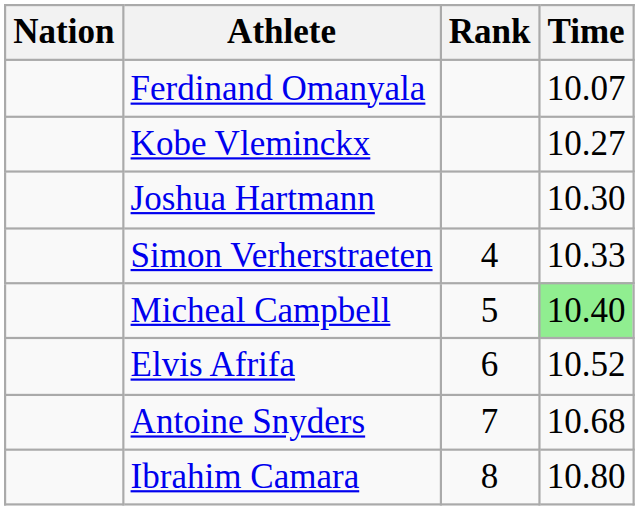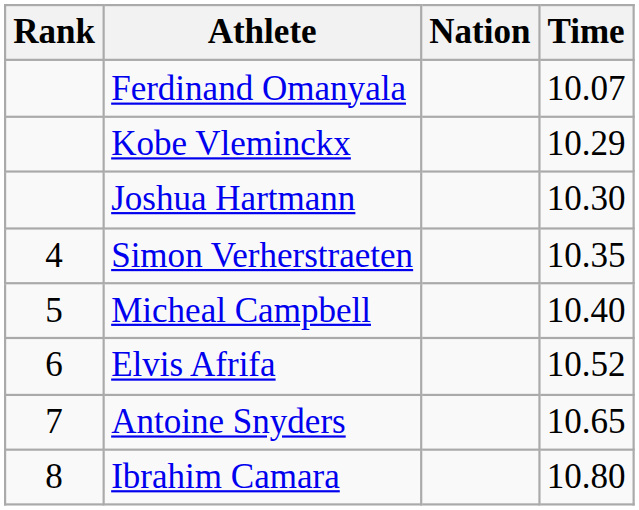columns swapped: Rank <-> Nation
Kobe Vleminckx | Time: 10.27 -> 10.29
Simon Verherstraeten | Time: 10.33 -> 10.35
Micheal Campbell | Time: lightgreen background -> no background
Antoine Snyders | Time: 10.68 -> 10.65
